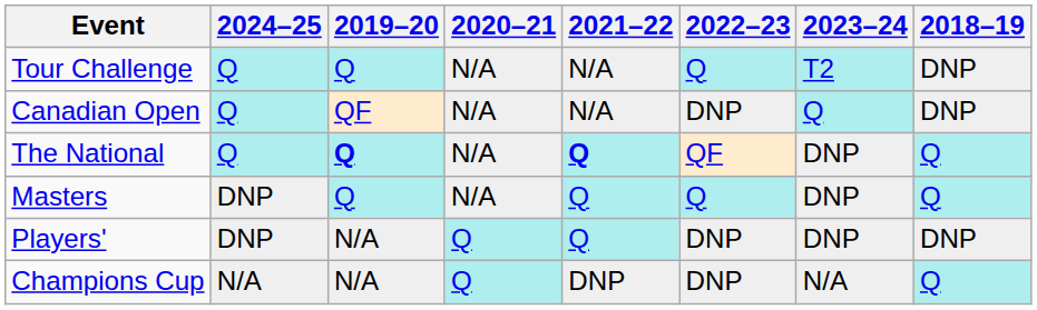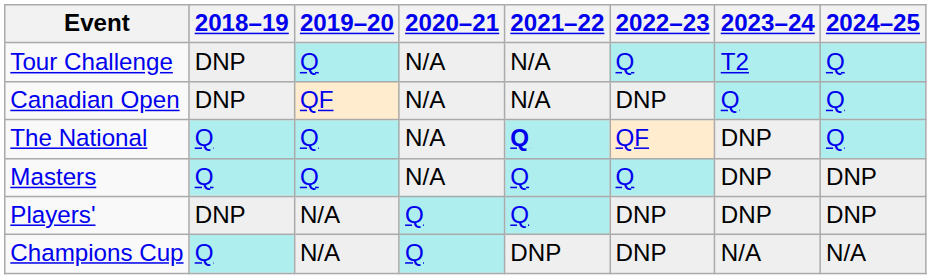columns swapped: 2018–19 <-> 2024–25
The National | 2019–20: bold -> normal
